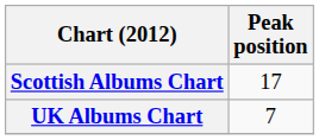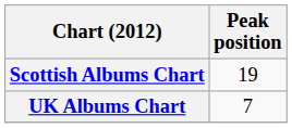Scottish Albums Chart | Peak position: 17 -> 19
